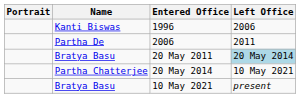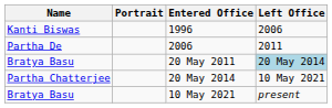columns swapped: Portrait <-> Name
